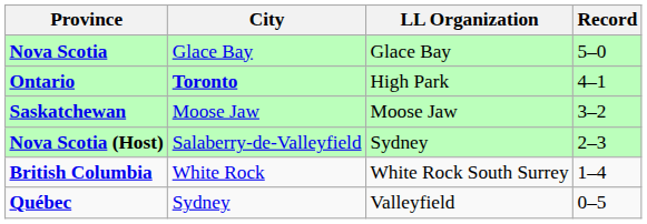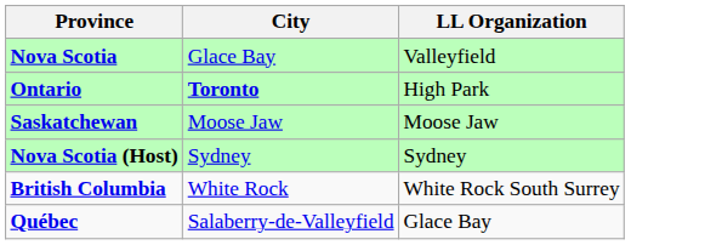- column: Record | 5–0 | 4–1 | 3–2 | 2–3 | 1–4 | 0–5
Nova Scotia | LL Organization: Glace Bay -> Valleyfield
Nova Scotia (Host) | City: Salaberry-de-Valleyfield -> Sydney
Québec | City: Sydney -> Salaberry-de-Valleyfield
Québec | LL Organization: Valleyfield -> Glace Bay
